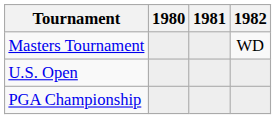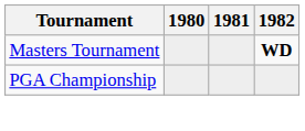Masters Tournament | 1982: normal -> bold
- row: U.S. Open
